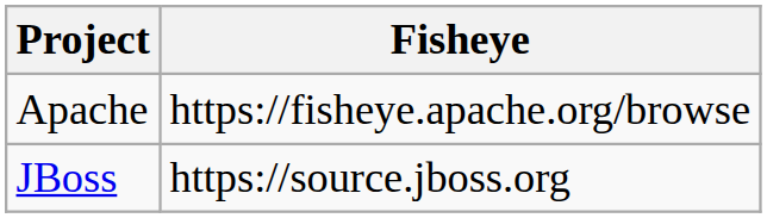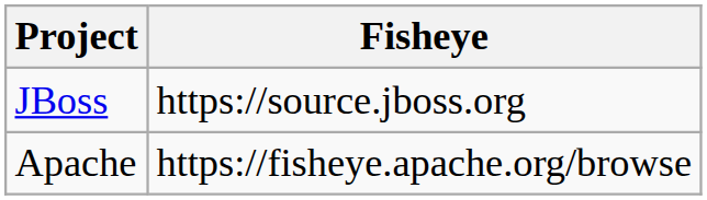rows swapped: JBoss <-> Apache
